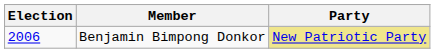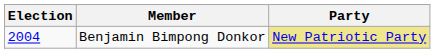Benjamin Bimpong Donkor | Election: 2006 -> 2004
